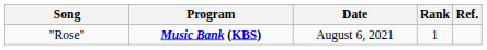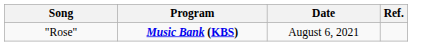- column: Rank | 1
